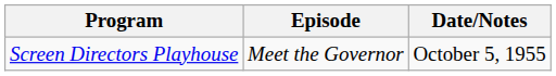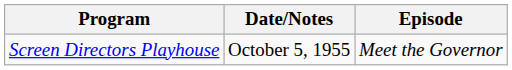columns swapped: Episode <-> Date/Notes
